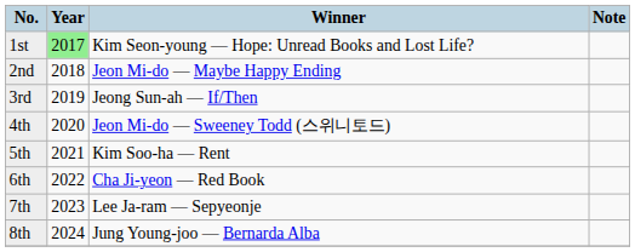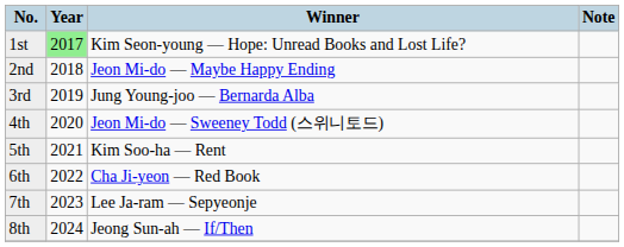3rd | Winner: Jeong Sun-ah — If/Then -> Jung Young-joo — Bernarda Alba
8th | Winner: Jung Young-joo — Bernarda Alba -> Jeong Sun-ah — If/Then
